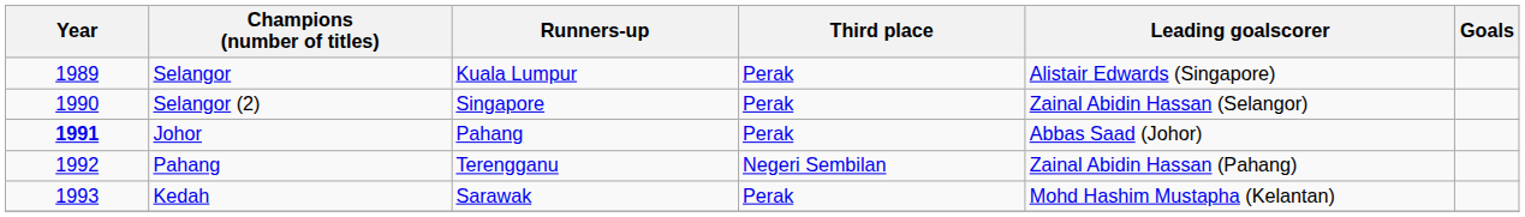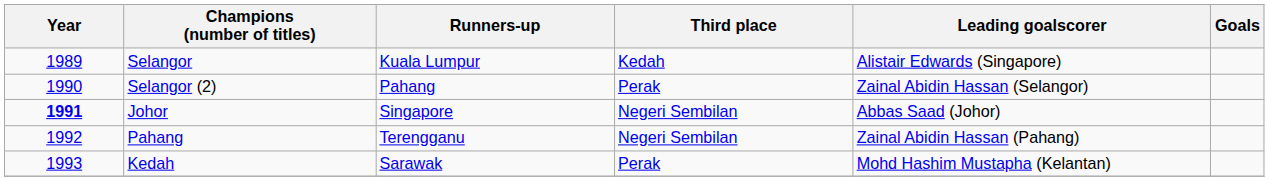Selangor | Third place: Perak -> Kedah
Selangor (2) | Runners-up: Singapore -> Pahang
Johor | Runners-up: Pahang -> Singapore
Johor | Third place: Perak -> Negeri Sembilan
